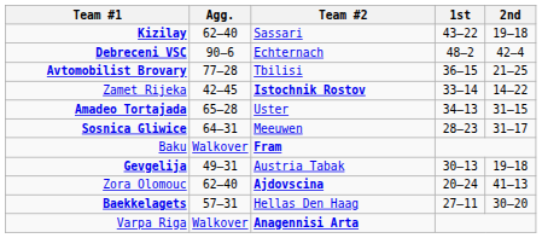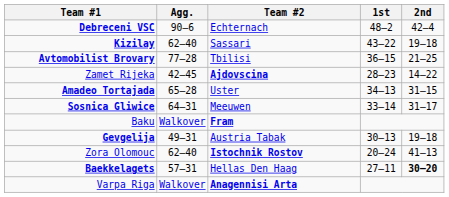rows swapped: Kizilay <-> Debreceni VSC
Zamet Rijeka | Team #2: Istochnik Rostov -> Ajdovscina
Zamet Rijeka | 1st: 33–14 -> 28–23
Sosnica Gliwice | 1st: 28–23 -> 33–14
Zora Olomouc | Team #2: Ajdovscina -> Istochnik Rostov
Baekkelagets | 2nd: normal -> bold
